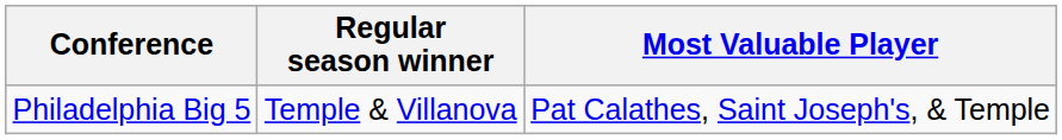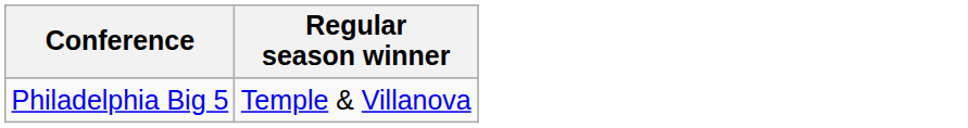- column: Most Valuable Player | Pat Calathes, Saint Joseph's, & Temple
